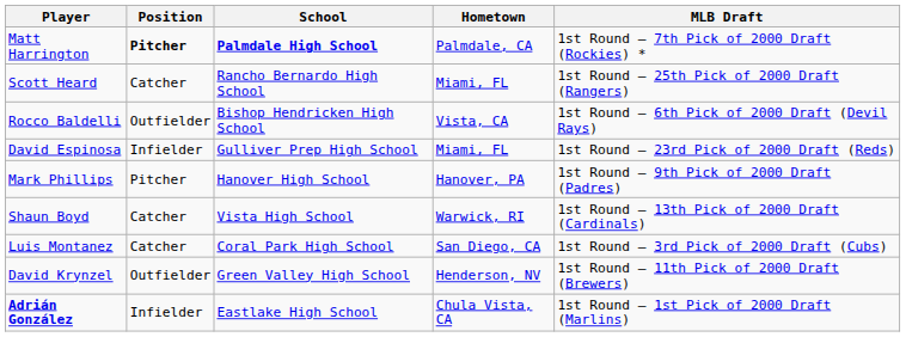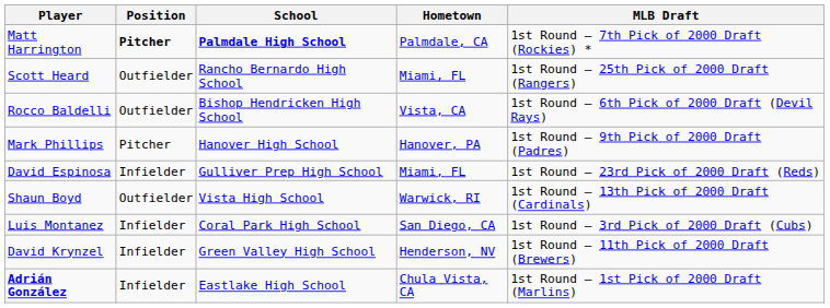Scott Heard | Position: Catcher -> Outfielder
rows swapped: David Espinosa <-> Mark Phillips
Shaun Boyd | Position: Catcher -> Outfielder
Luis Montanez | Position: Catcher -> Infielder
David Krynzel | Position: Outfielder -> Infielder
